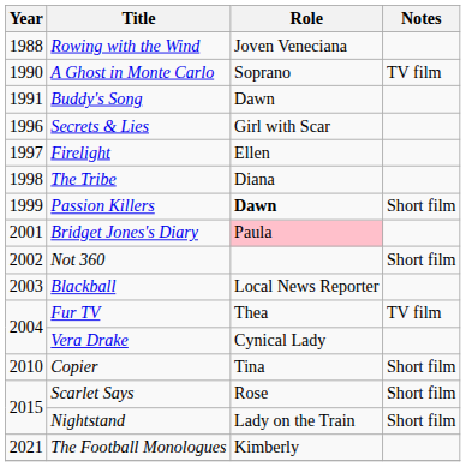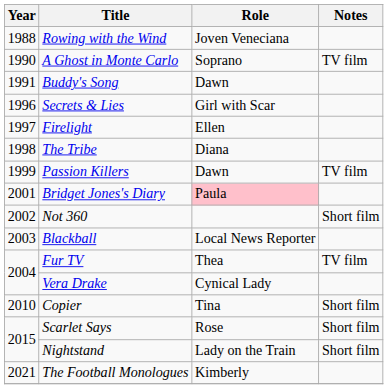Passion Killers | Role: bold -> normal
Passion Killers | Notes: Short film -> TV film
